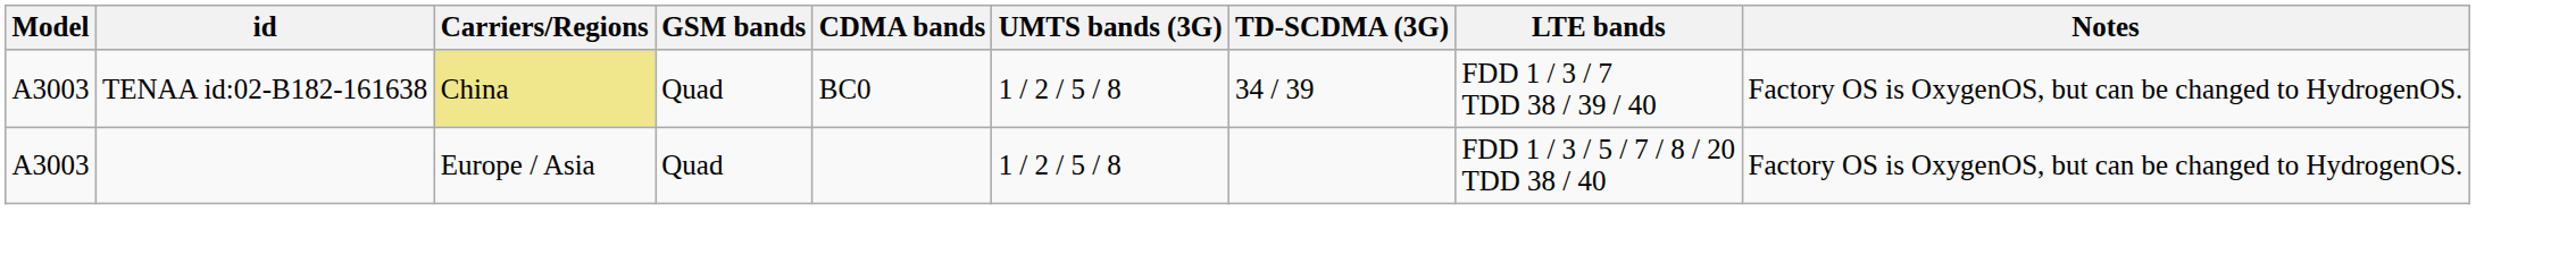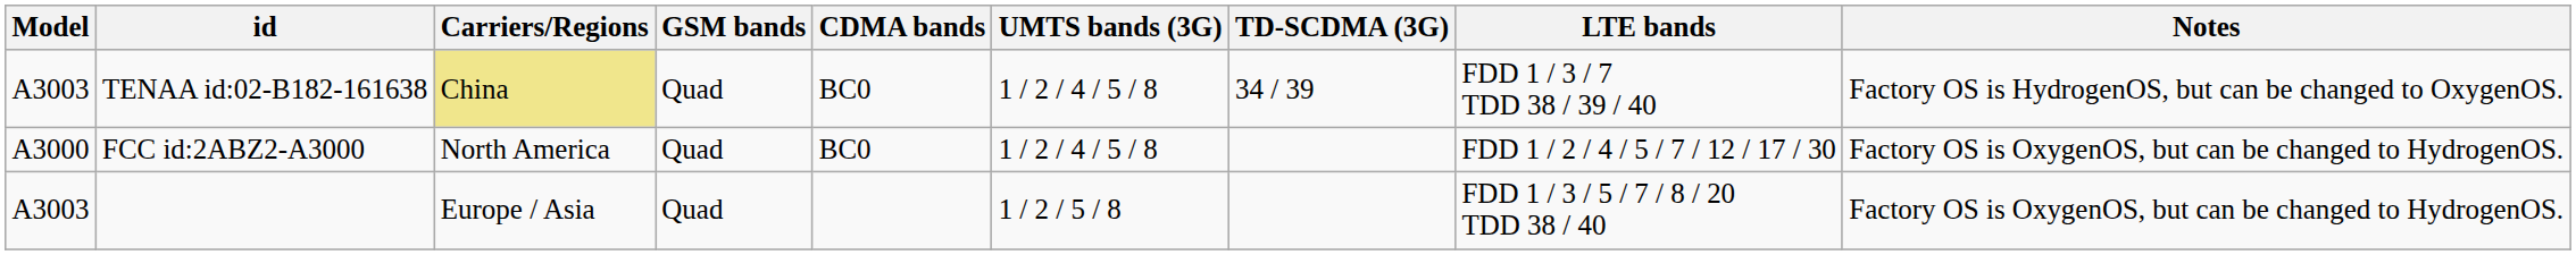TENAA id:02-B182-161638 | UMTS bands (3G): 1 / 2 / 5 / 8 -> 1 / 2 / 4 / 5 / 8
TENAA id:02-B182-161638 | Notes: Factory OS is OxygenOS, but can be changed to HydrogenOS. -> Factory OS is HydrogenOS, but can be changed to OxygenOS.
+ row: A3000 | FCC id:2ABZ2-A3000 | North America | Quad | BC0 | 1 / 2 / 4 / 5 / 8 | FDD 1 / 2 / 4 / 5 / 7 / 12 / 17 / 30 | Factory OS is OxygenOS, but can be changed to HydrogenOS.
